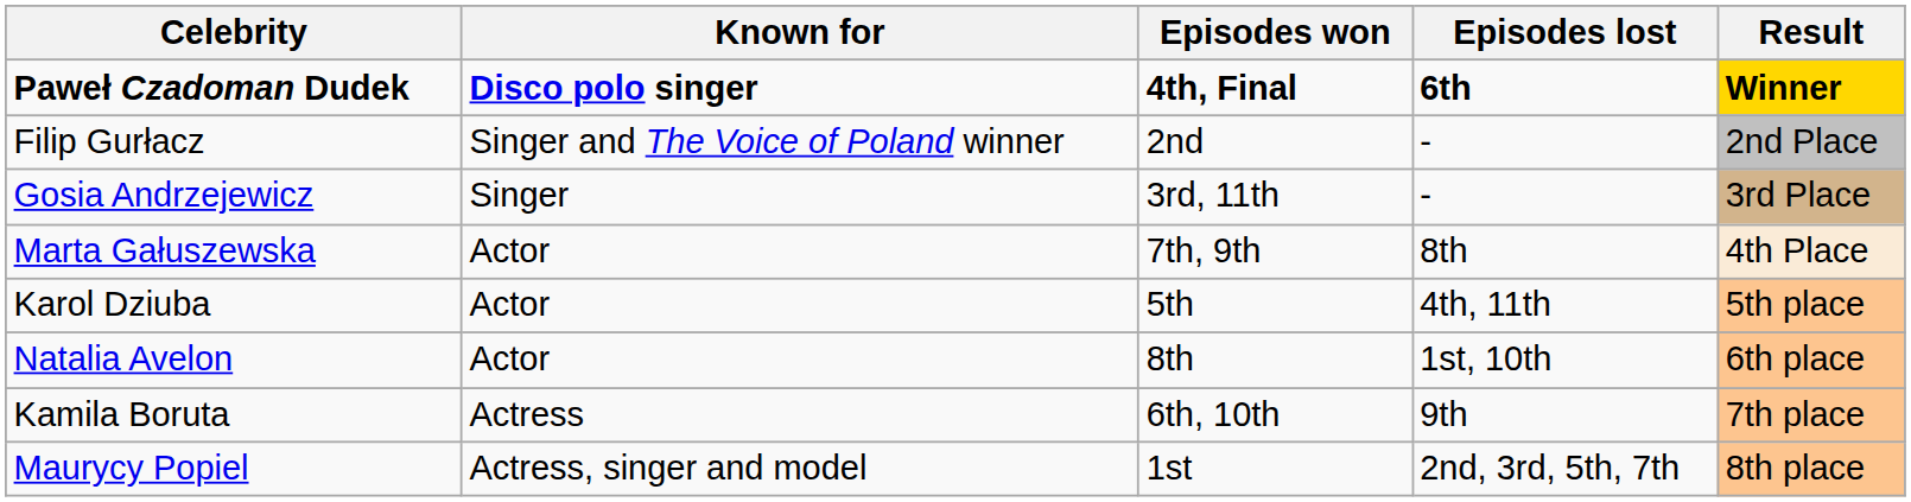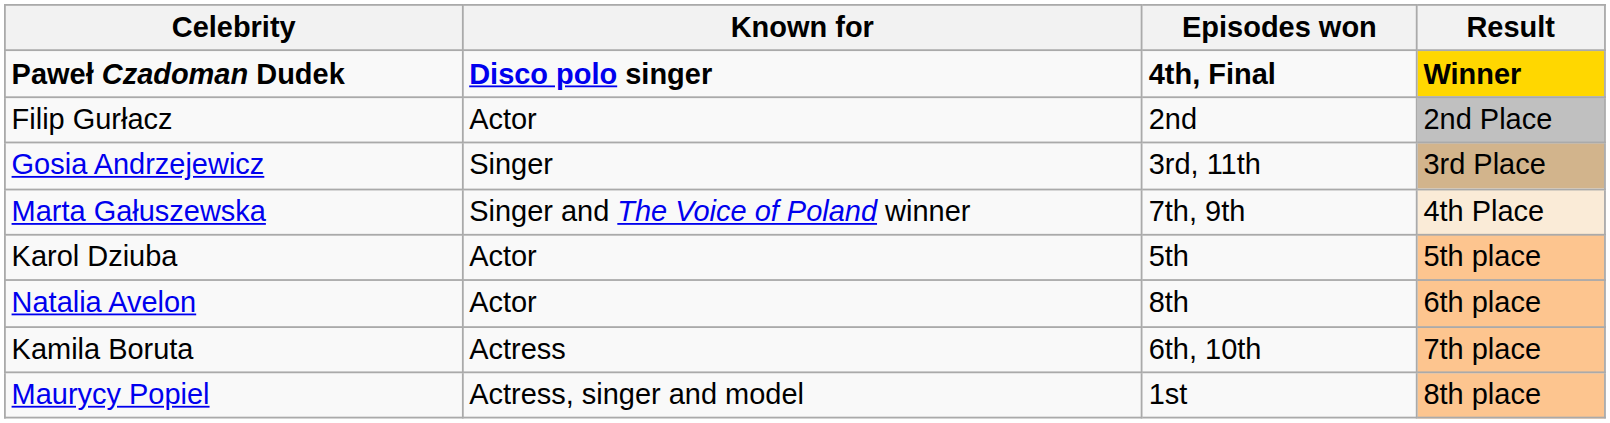- column: Episodes lost | 6th | - | - | 8th | 4th, 11th | 1st, 10th | 9th | 2nd, 3rd, 5th, 7th
Filip Gurłacz | Known for: Singer and The Voice of Poland winner -> Actor
Marta Gałuszewska | Known for: Actor -> Singer and The Voice of Poland winner
